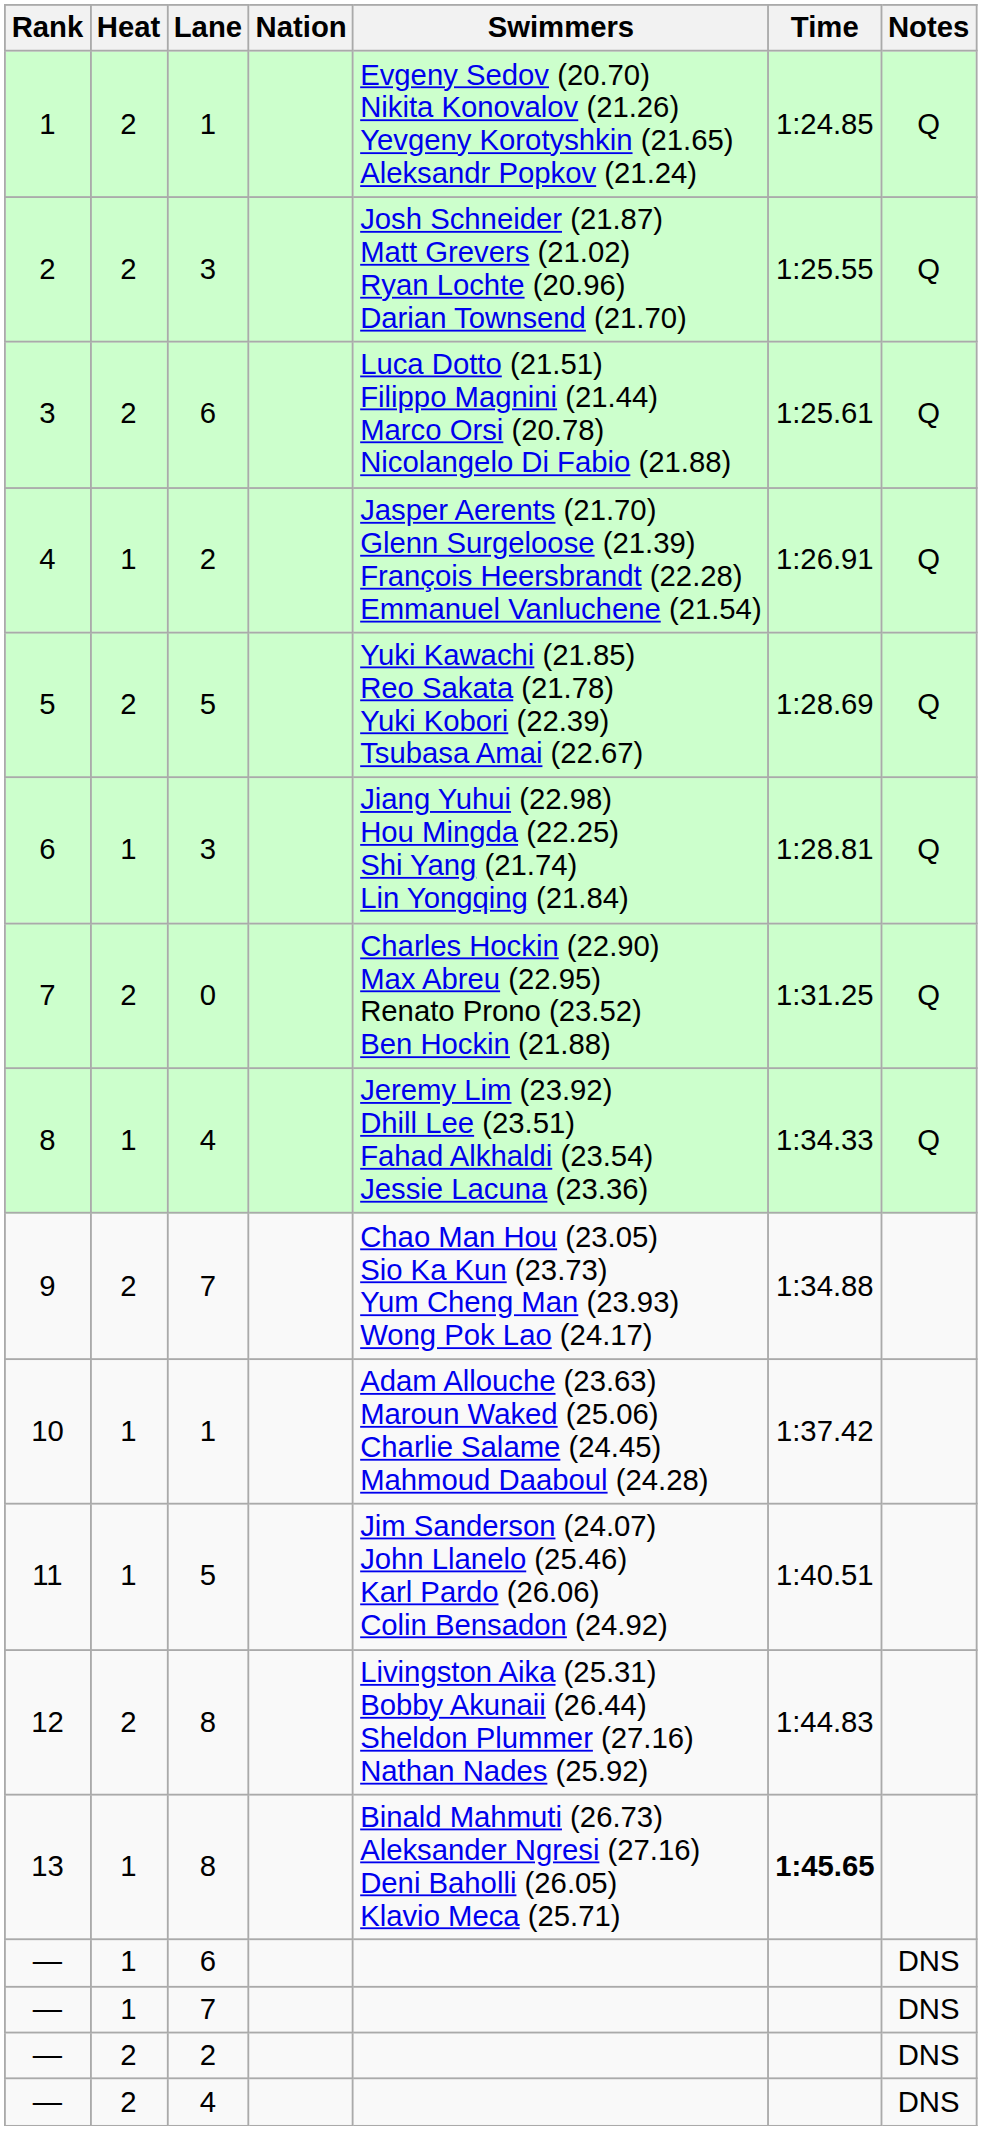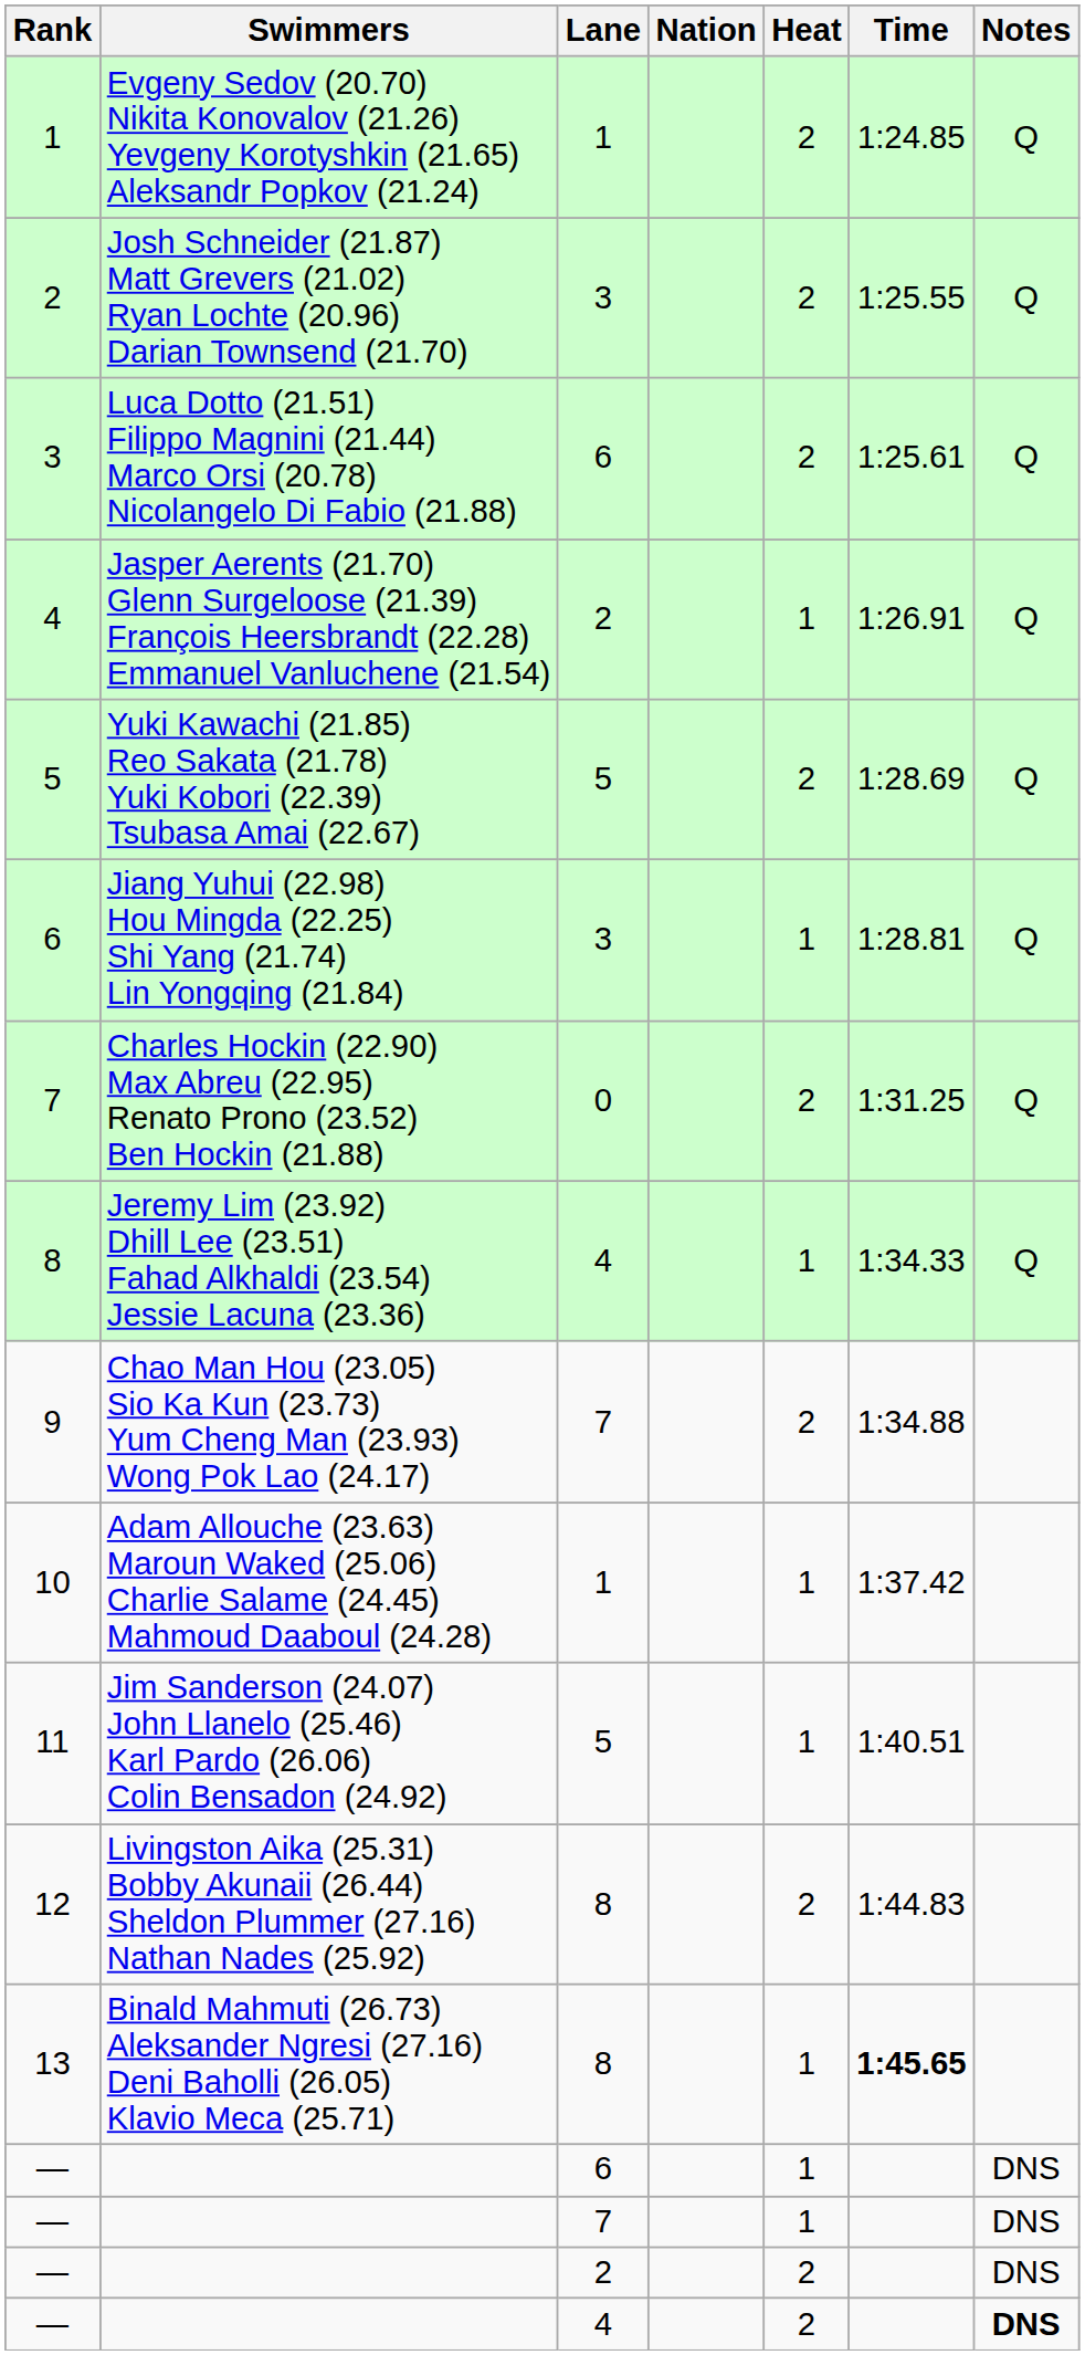columns swapped: Heat <-> Swimmers
— / 4 | Notes: normal -> bold
